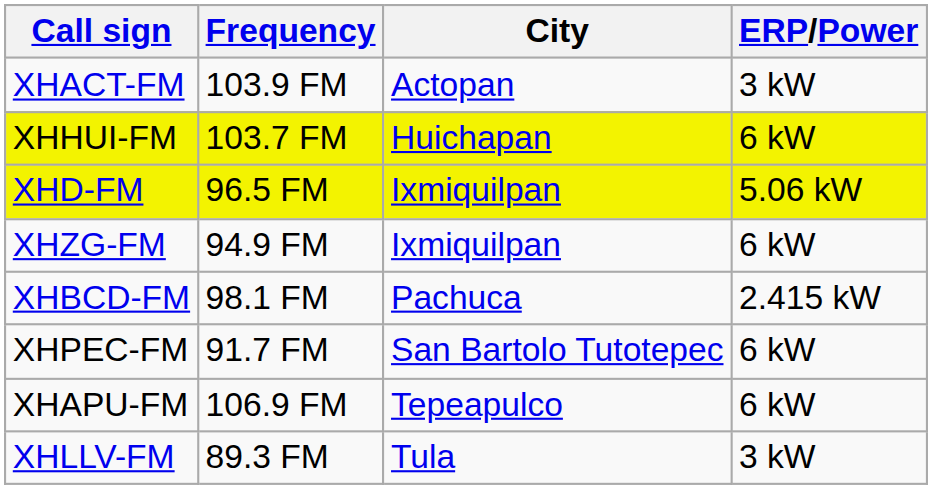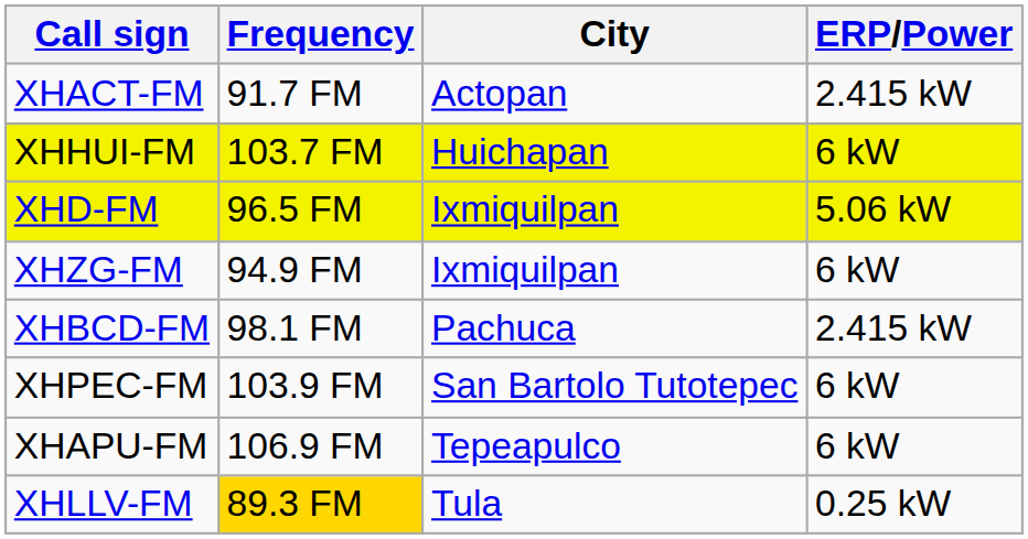XHACT-FM | Frequency: 103.9 FM -> 91.7 FM
XHACT-FM | ERP/Power: 3 kW -> 2.415 kW
XHPEC-FM | Frequency: 91.7 FM -> 103.9 FM
XHLLV-FM | Frequency: no background -> gold background
XHLLV-FM | ERP/Power: 3 kW -> 0.25 kW
